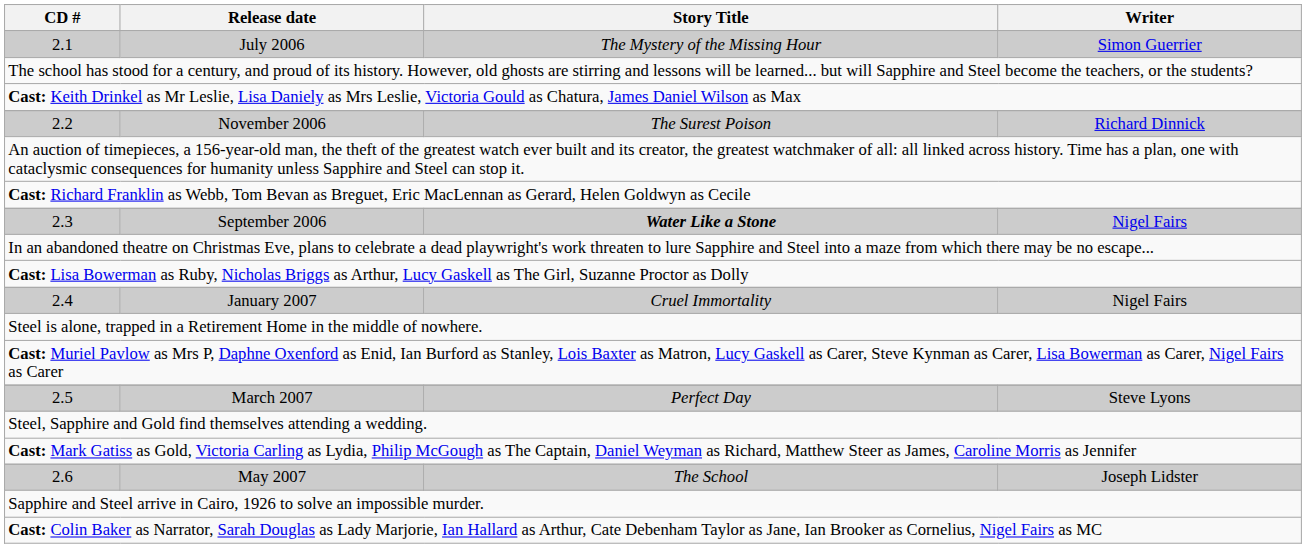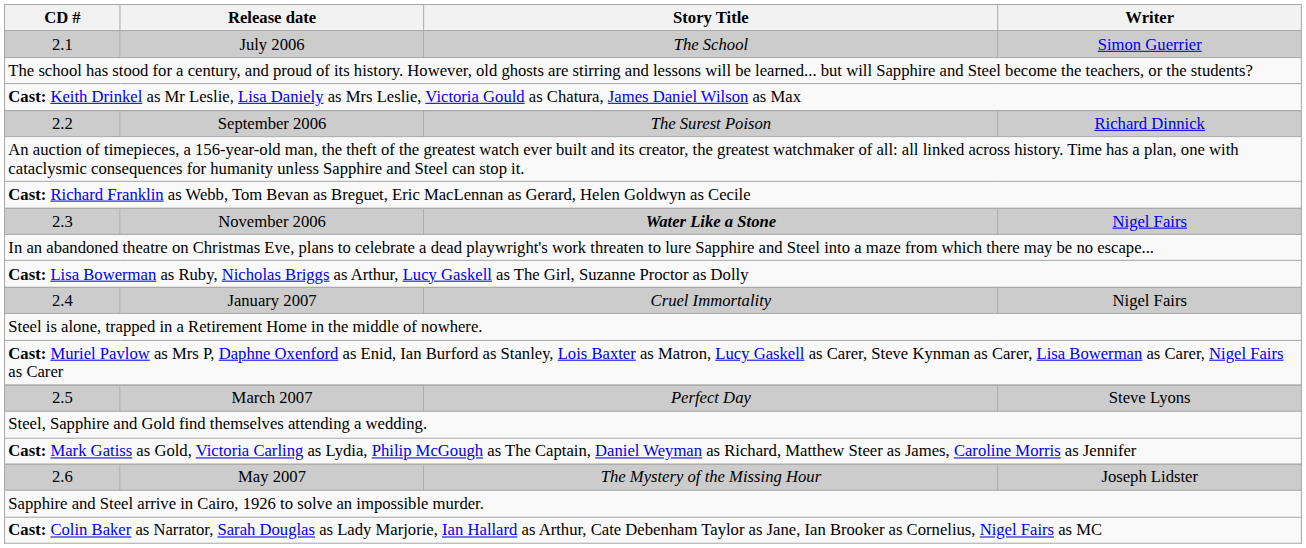2.1 | Story Title: The Mystery of the Missing Hour -> The School
2.2 | Release date: November 2006 -> September 2006
2.3 | Release date: September 2006 -> November 2006
2.6 | Story Title: The School -> The Mystery of the Missing Hour
